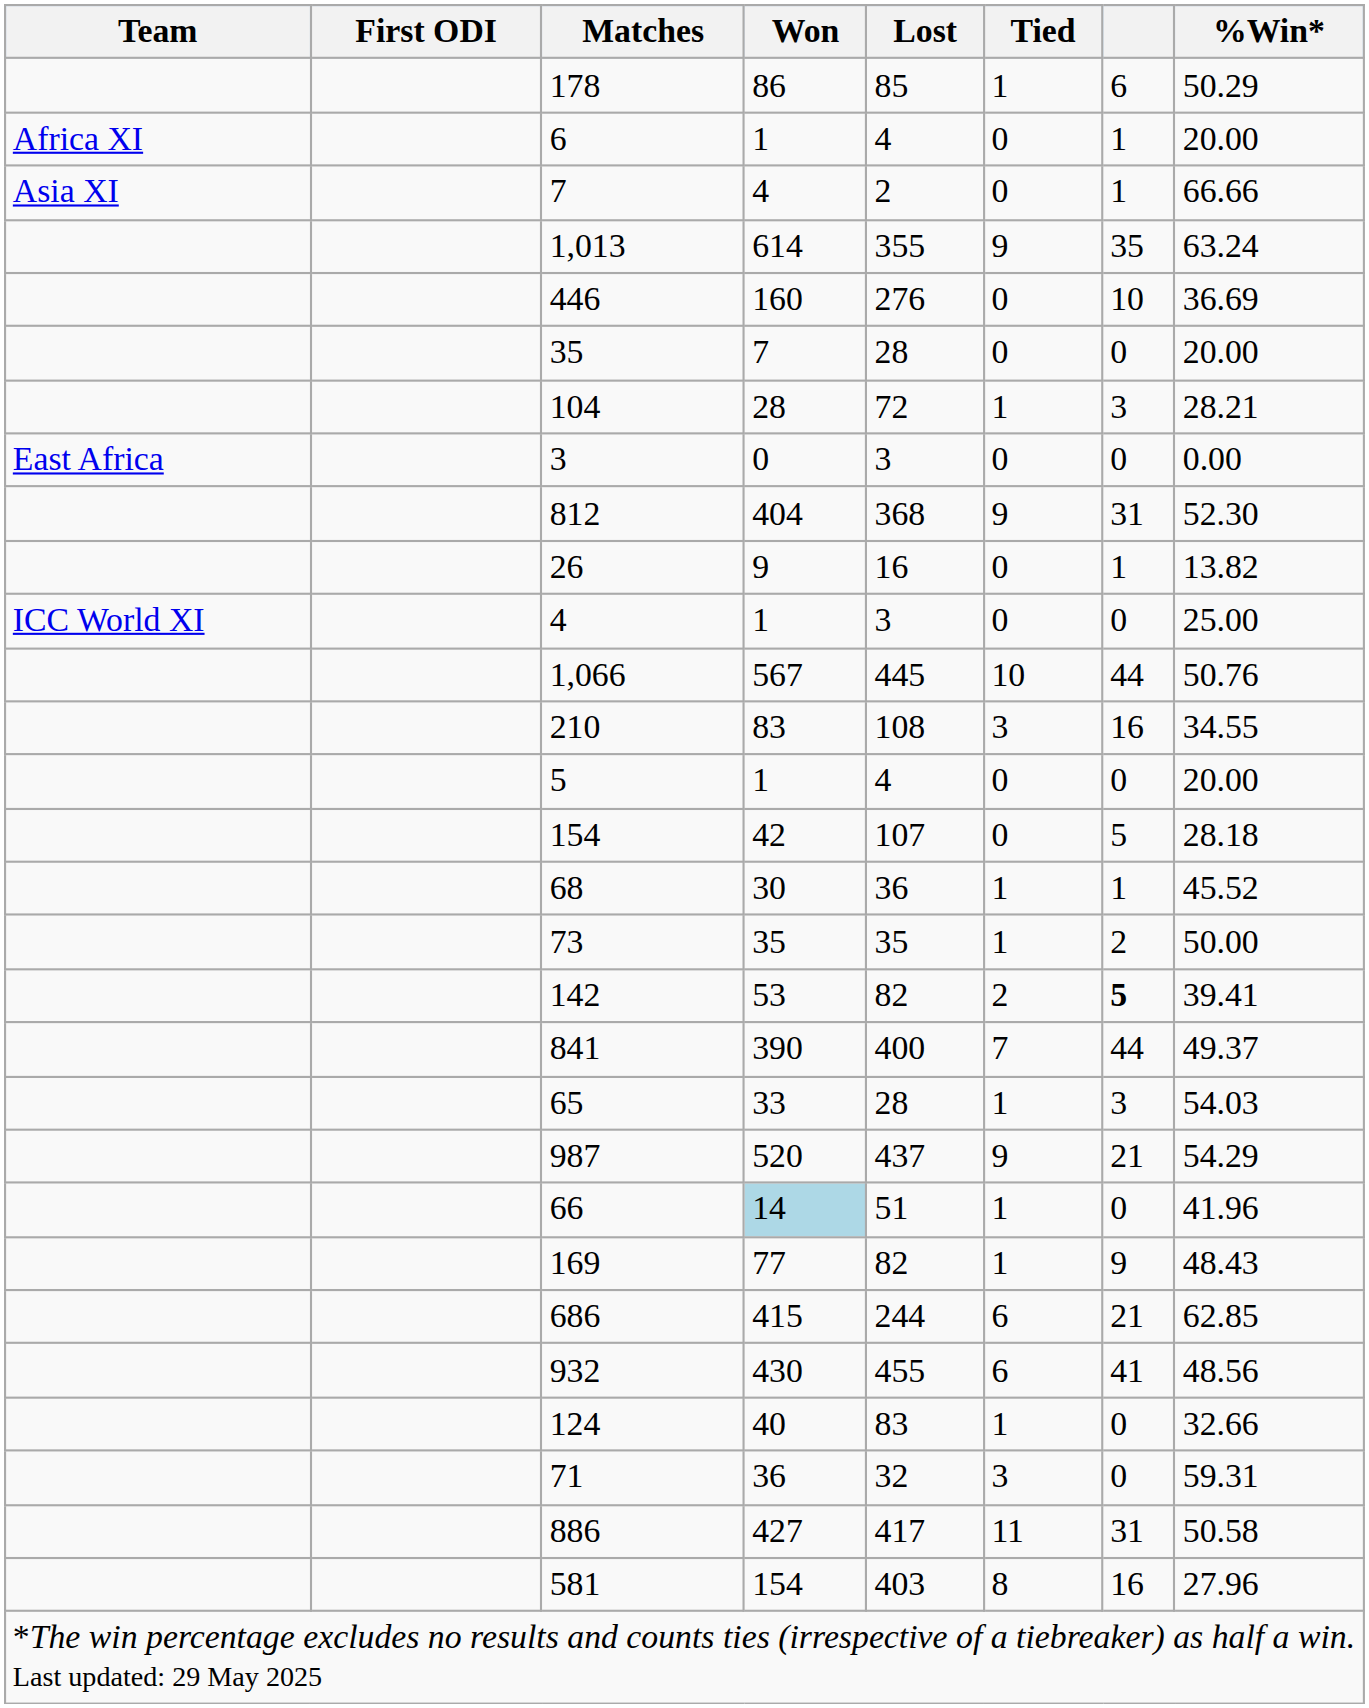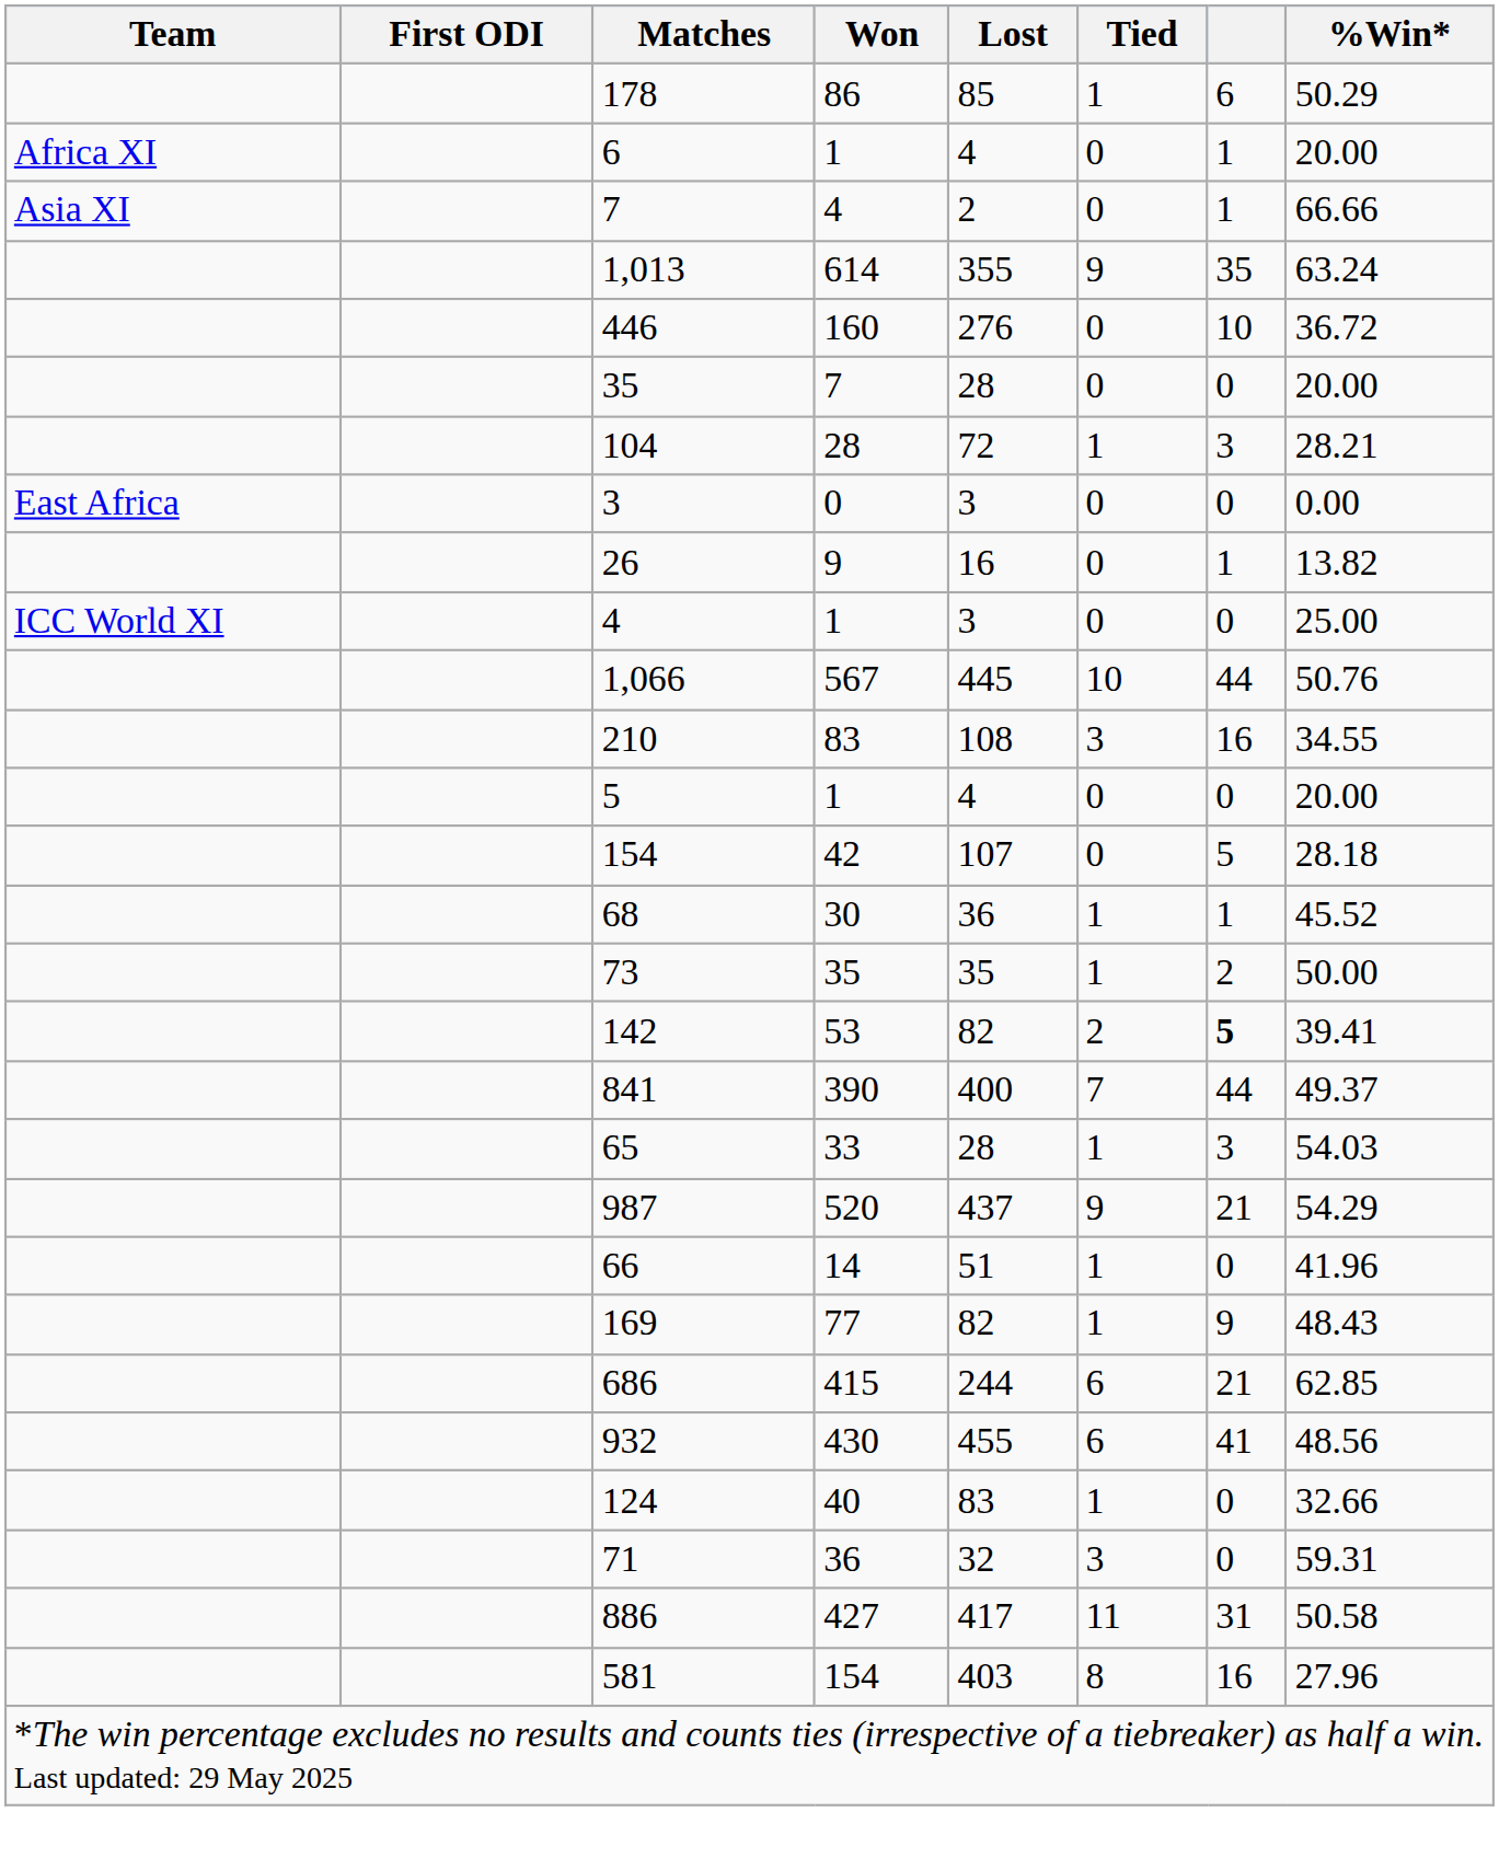446 | %Win*: 36.69 -> 36.72
- row: 812 | 404 | 368 | 9 | 31 | 52.30
66 | Won: lightblue background -> no background
